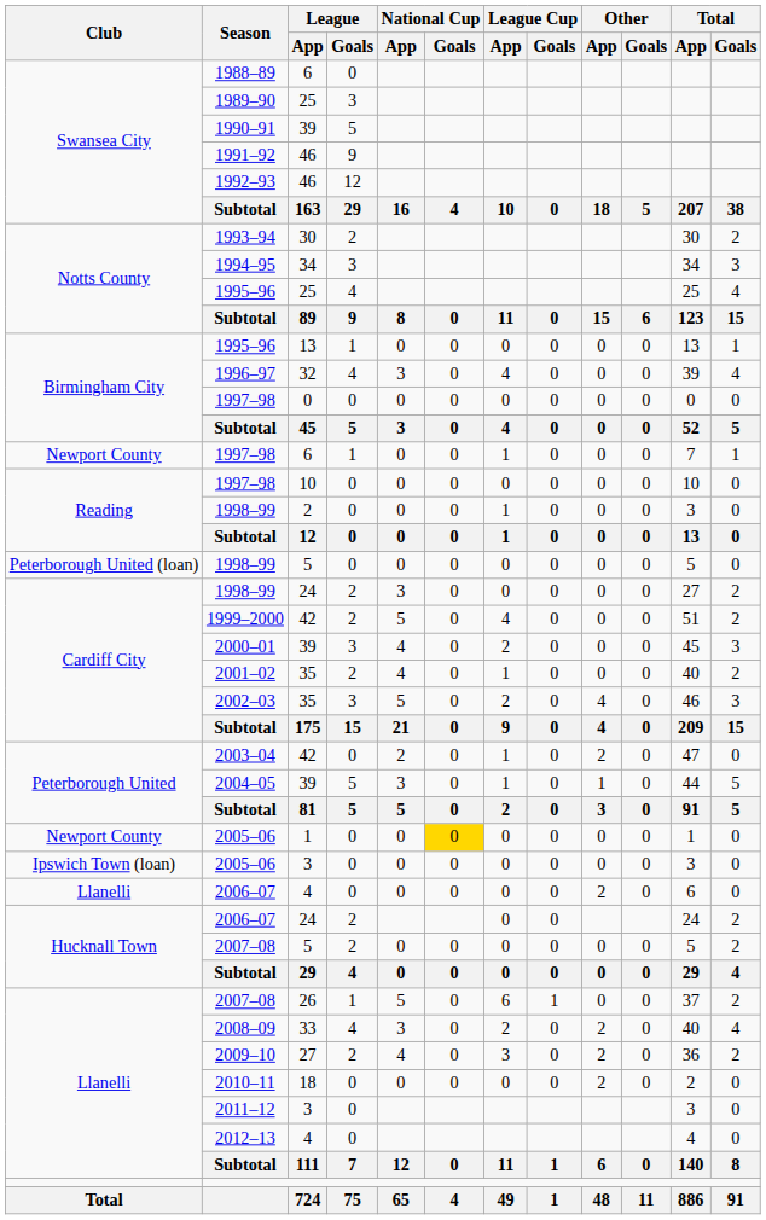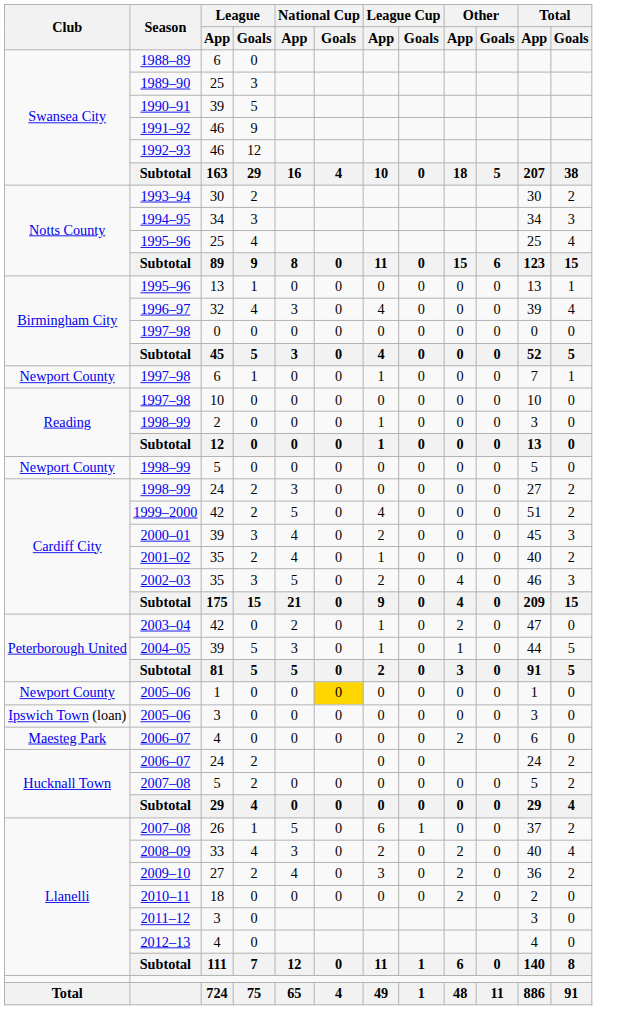1998–99 / 5 | Club: Peterborough United (loan) -> Newport County
2006–07 / 4 | Club: Llanelli -> Maesteg Park
